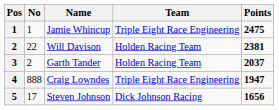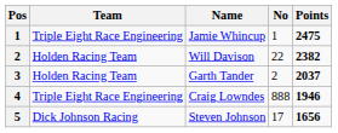columns swapped: No <-> Team
Will Davison | Points: 2381 -> 2382
Craig Lowndes | Points: 1947 -> 1946
